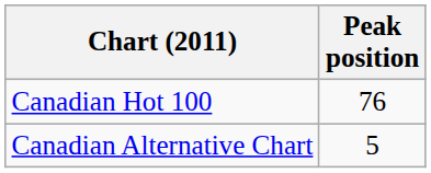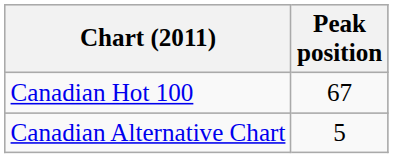Canadian Hot 100 | Peak position: 76 -> 67
